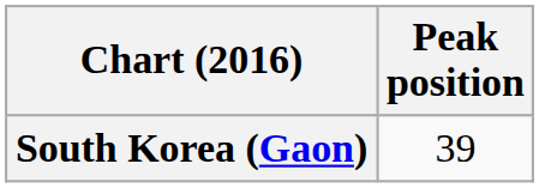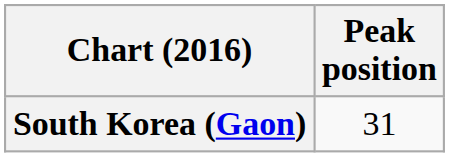South Korea (Gaon) | Peak position: 39 -> 31
